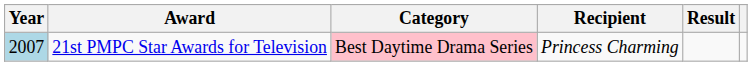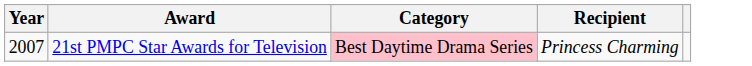- column: Result
21st PMPC Star Awards for Television | Year: lightblue background -> no background
